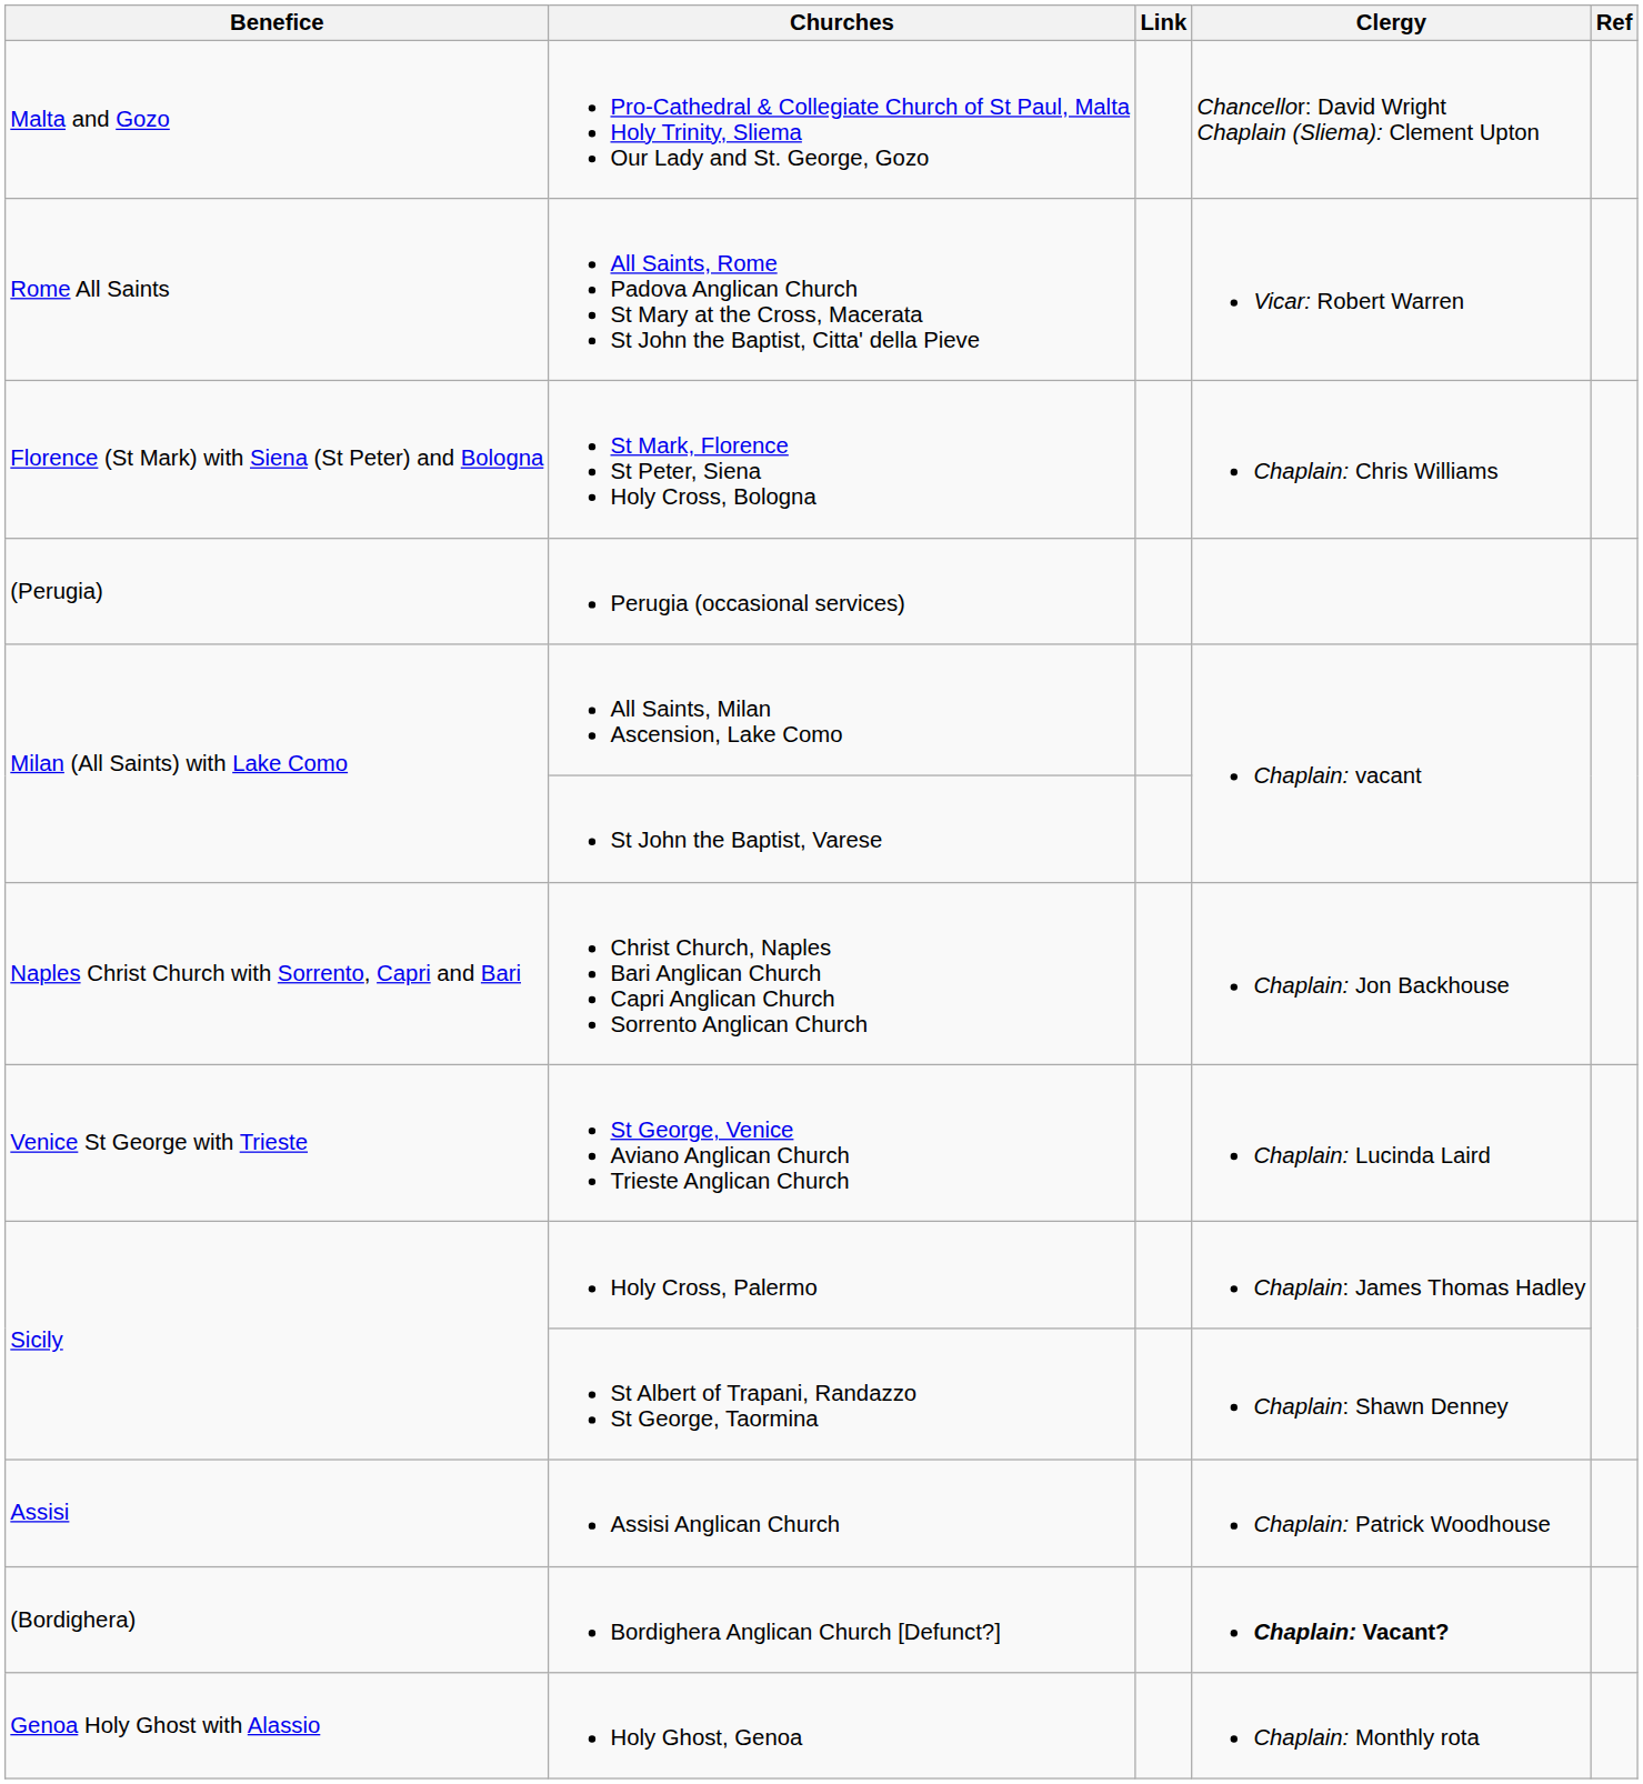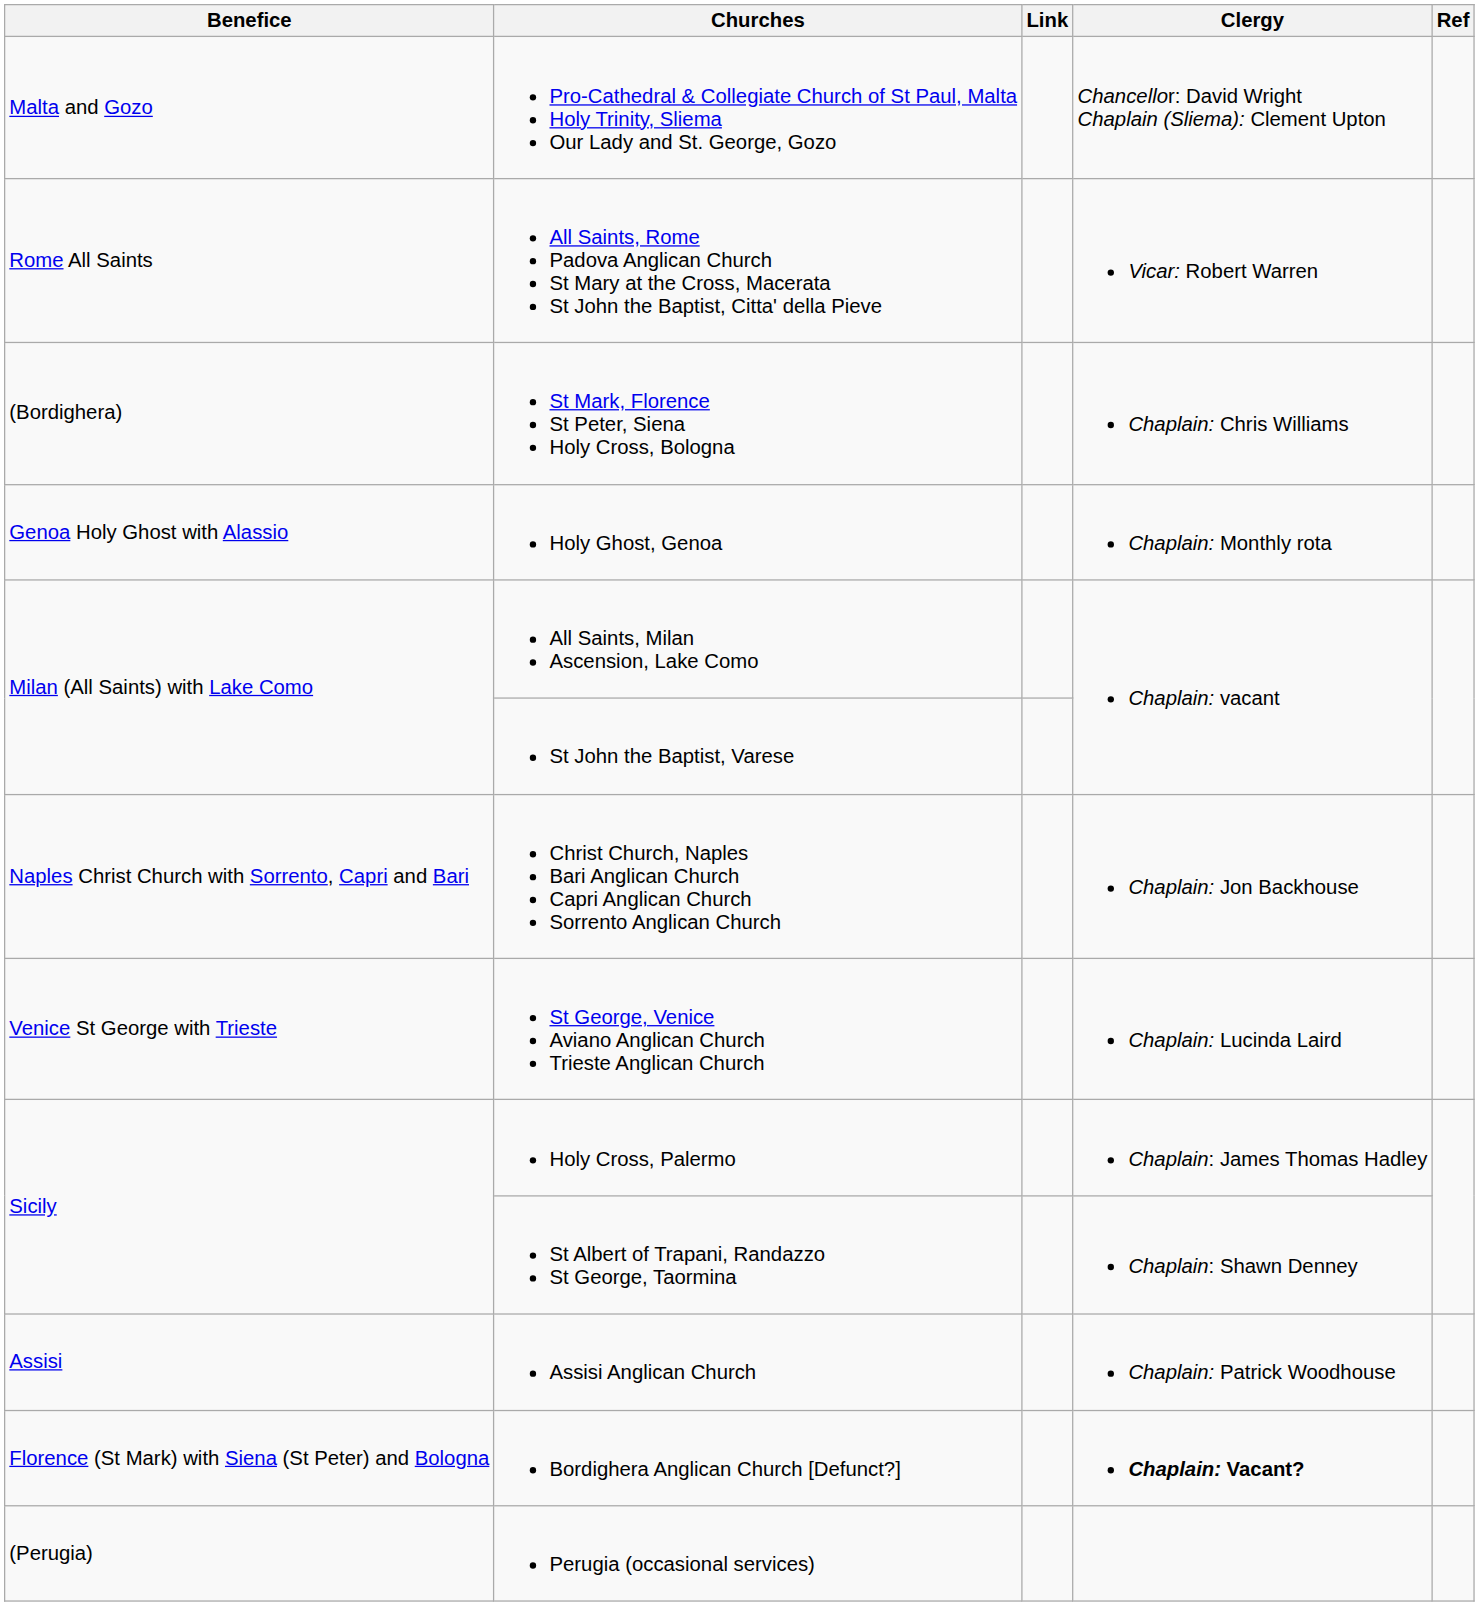St Mark, Florence St Peter, Siena Holy Cross, Bologna | Benefice: Florence (St Mark) with Siena (St Peter) and Bologna -> (Bordighera)
rows swapped: Holy Ghost, Genoa <-> Perugia (occasional services)
Bordighera Anglican Church [Defunct?] | Benefice: (Bordighera) -> Florence (St Mark) with Siena (St Peter) and Bologna
